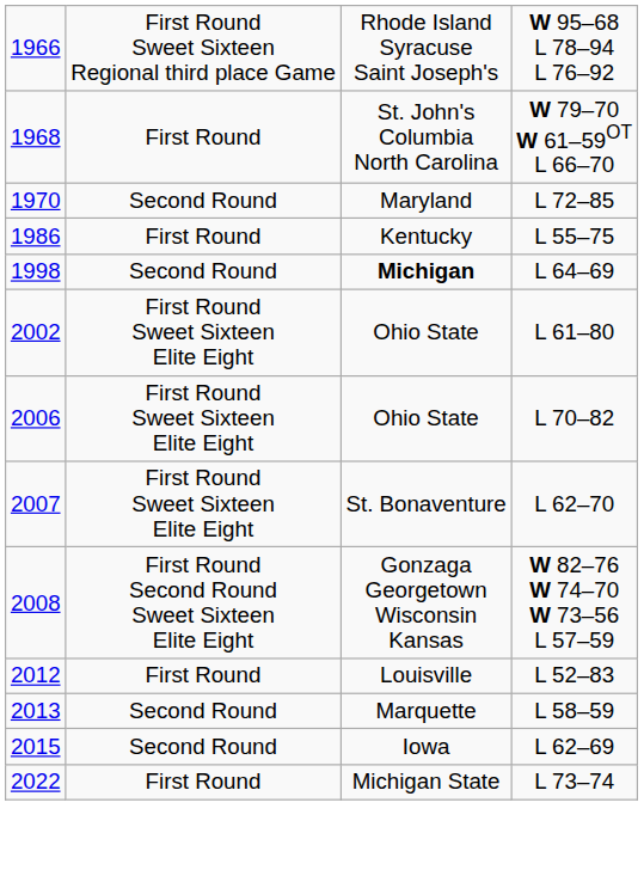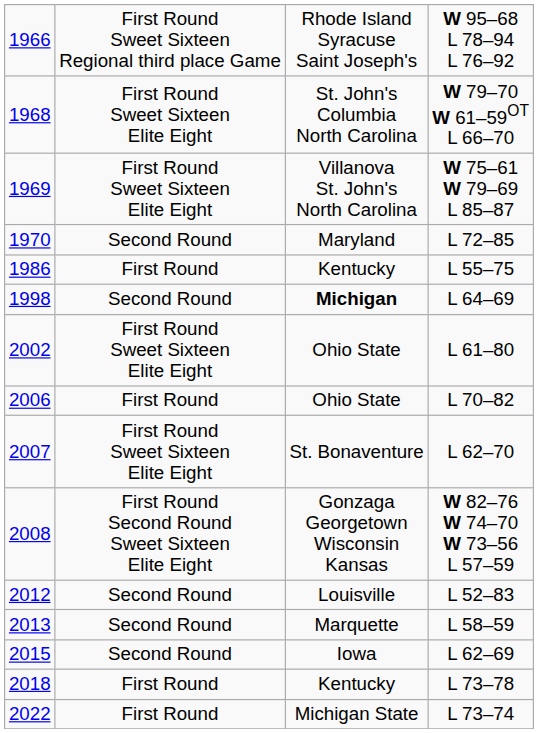1968 | column 2: First Round -> First Round Sweet Sixteen Elite Eight
+ row: 1969 | First Round Sweet Sixteen Elite Eight | Villanova St. John's North Carolina | W 75–61 W 79–69 L 85–87
2006 | column 2: First Round Sweet Sixteen Elite Eight -> First Round
2012 | column 2: First Round -> Second Round
+ row: 2018 | First Round | Kentucky | L 73–78
